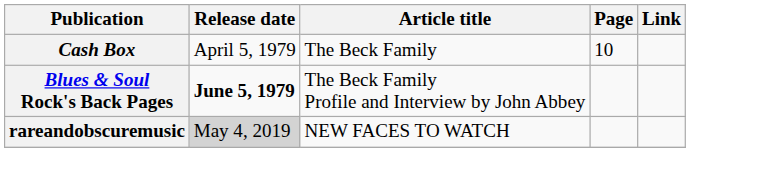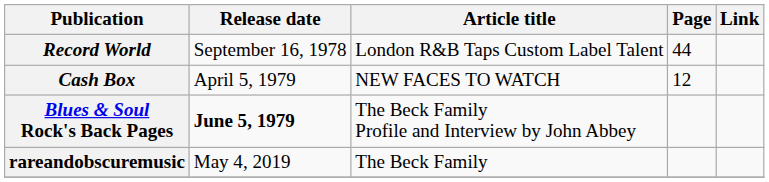+ row: Record World | September 16, 1978 | London R&B Taps Custom Label Talent | 44
Cash Box | Article title: The Beck Family -> NEW FACES TO WATCH
Cash Box | Page: 10 -> 12
rareandobscuremusic | Release date: lightgrey background -> no background
rareandobscuremusic | Article title: NEW FACES TO WATCH -> The Beck Family
